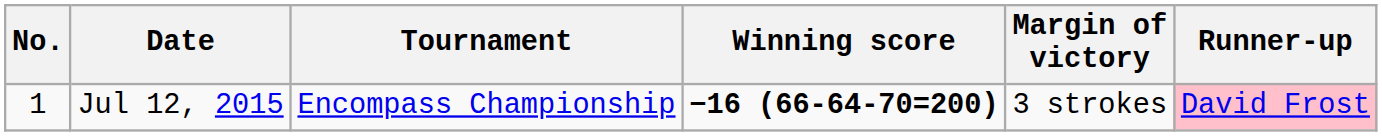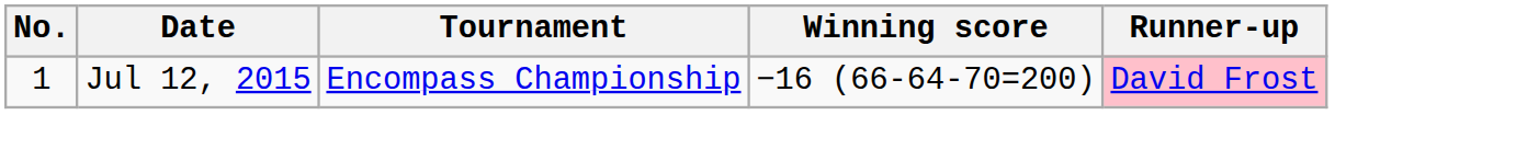- column: Margin of victory | 3 strokes
Jul 12, 2015 | Winning score: bold -> normal
